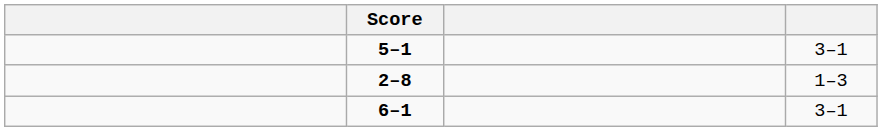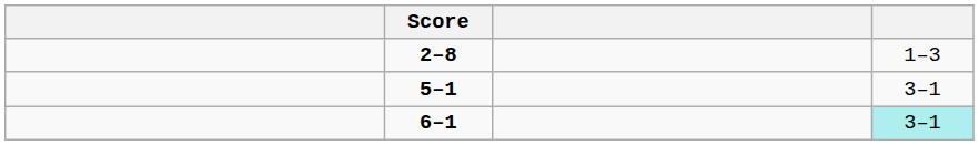rows swapped: 2–8 <-> 5–1
6–1 | column 4: no background -> paleturquoise background
